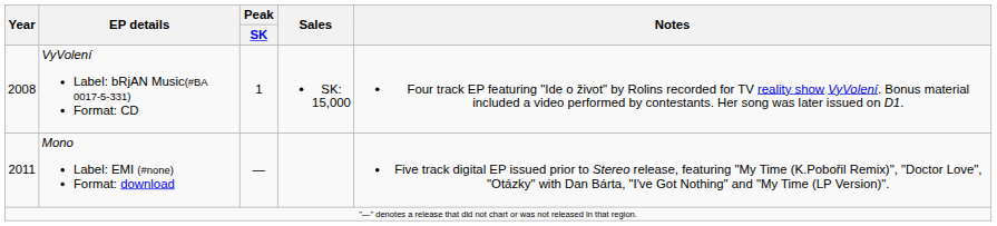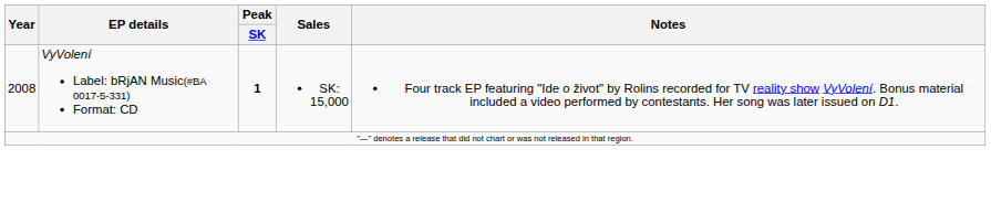VyVolení Label: bRjAN Music(#BA 0017-5-331) Format: CD | Peak / SK: normal -> bold
- row: 2011 | Mono Label: EMI (#none) Format: download | — | Five track digital EP issued prior to Stereo release, featuring "My Time (K.Pobořil Remix)", "Doctor Love", "Otázky" with Dan Bárta, "I've Got Nothing" and "My Time (LP Version)".
